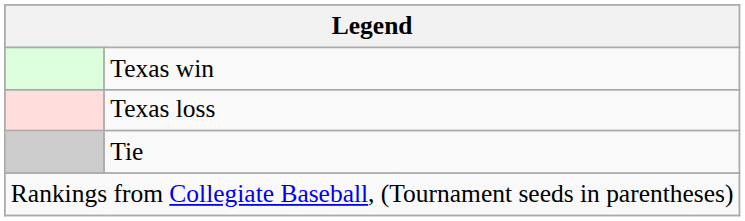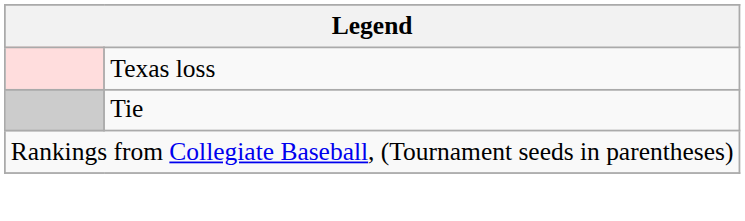- row: Texas win
